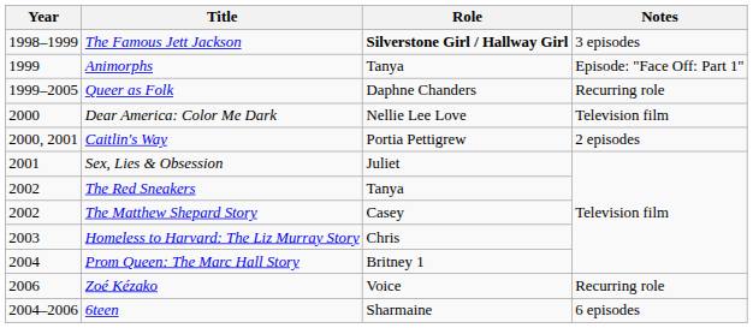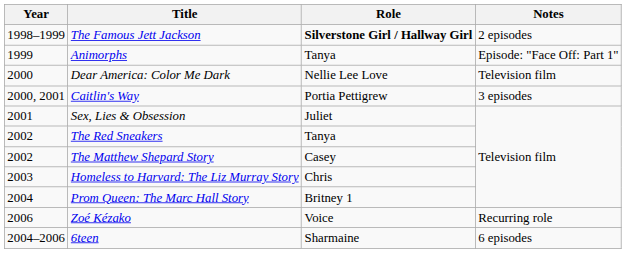The Famous Jett Jackson | Notes: 3 episodes -> 2 episodes
- row: 1999–2005 | Queer as Folk | Daphne Chanders | Recurring role
Caitlin's Way | Notes: 2 episodes -> 3 episodes
